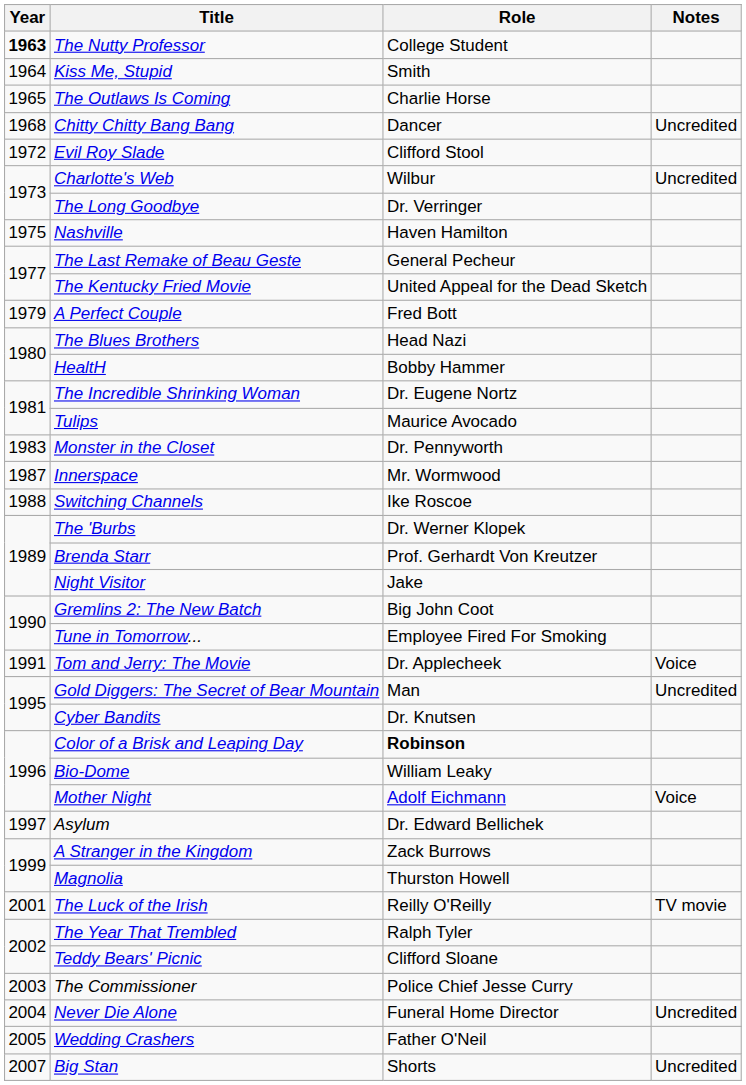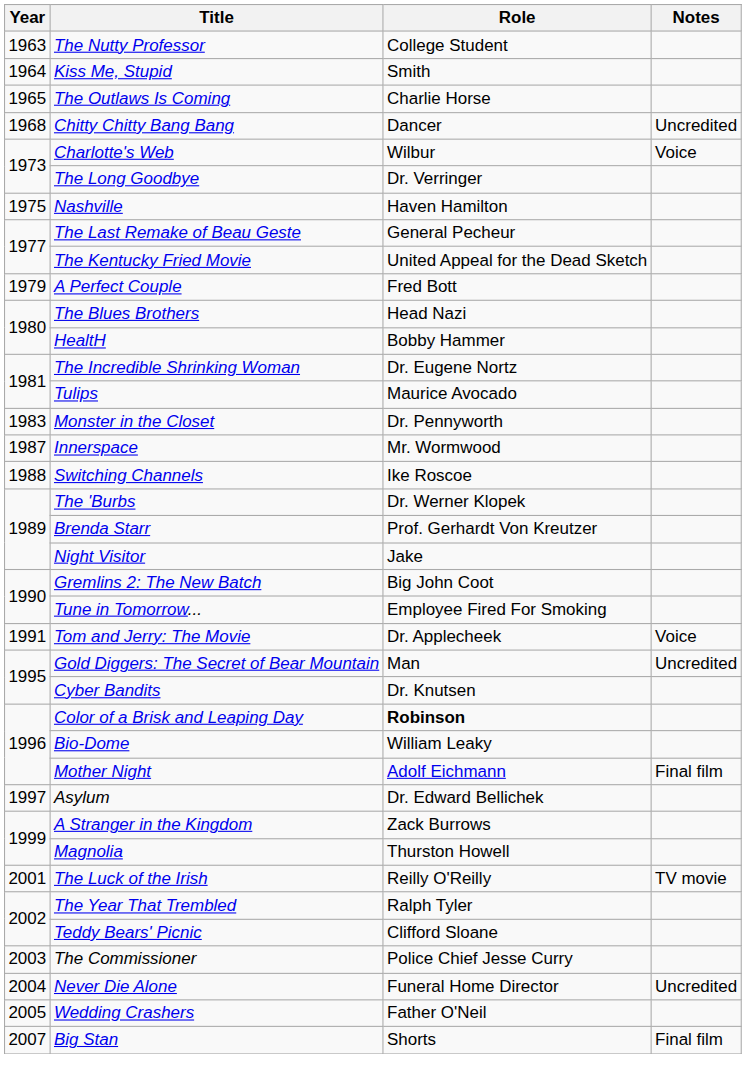The Nutty Professor | Year: bold -> normal
- row: 1972 | Evil Roy Slade | Clifford Stool
Charlotte's Web | Notes: Uncredited -> Voice
Mother Night | Notes: Voice -> Final film
Big Stan | Notes: Uncredited -> Final film
